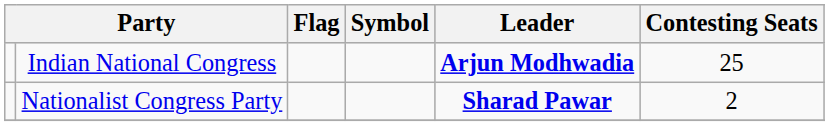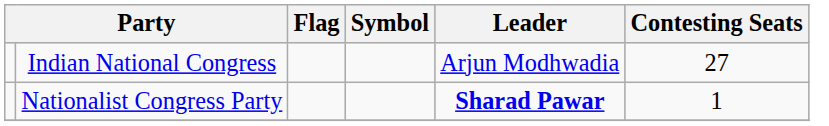Indian National Congress | Leader: bold -> normal
Indian National Congress | Contesting Seats: 25 -> 27
Nationalist Congress Party | Contesting Seats: 2 -> 1
